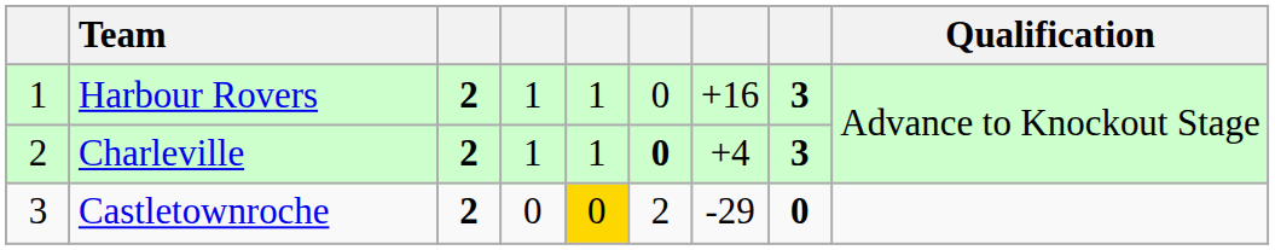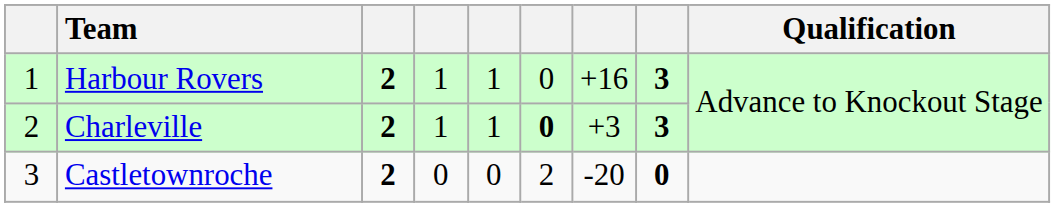Charleville | column 7: +4 -> +3
Castletownroche | column 5: gold background -> no background
Castletownroche | column 7: -29 -> -20
